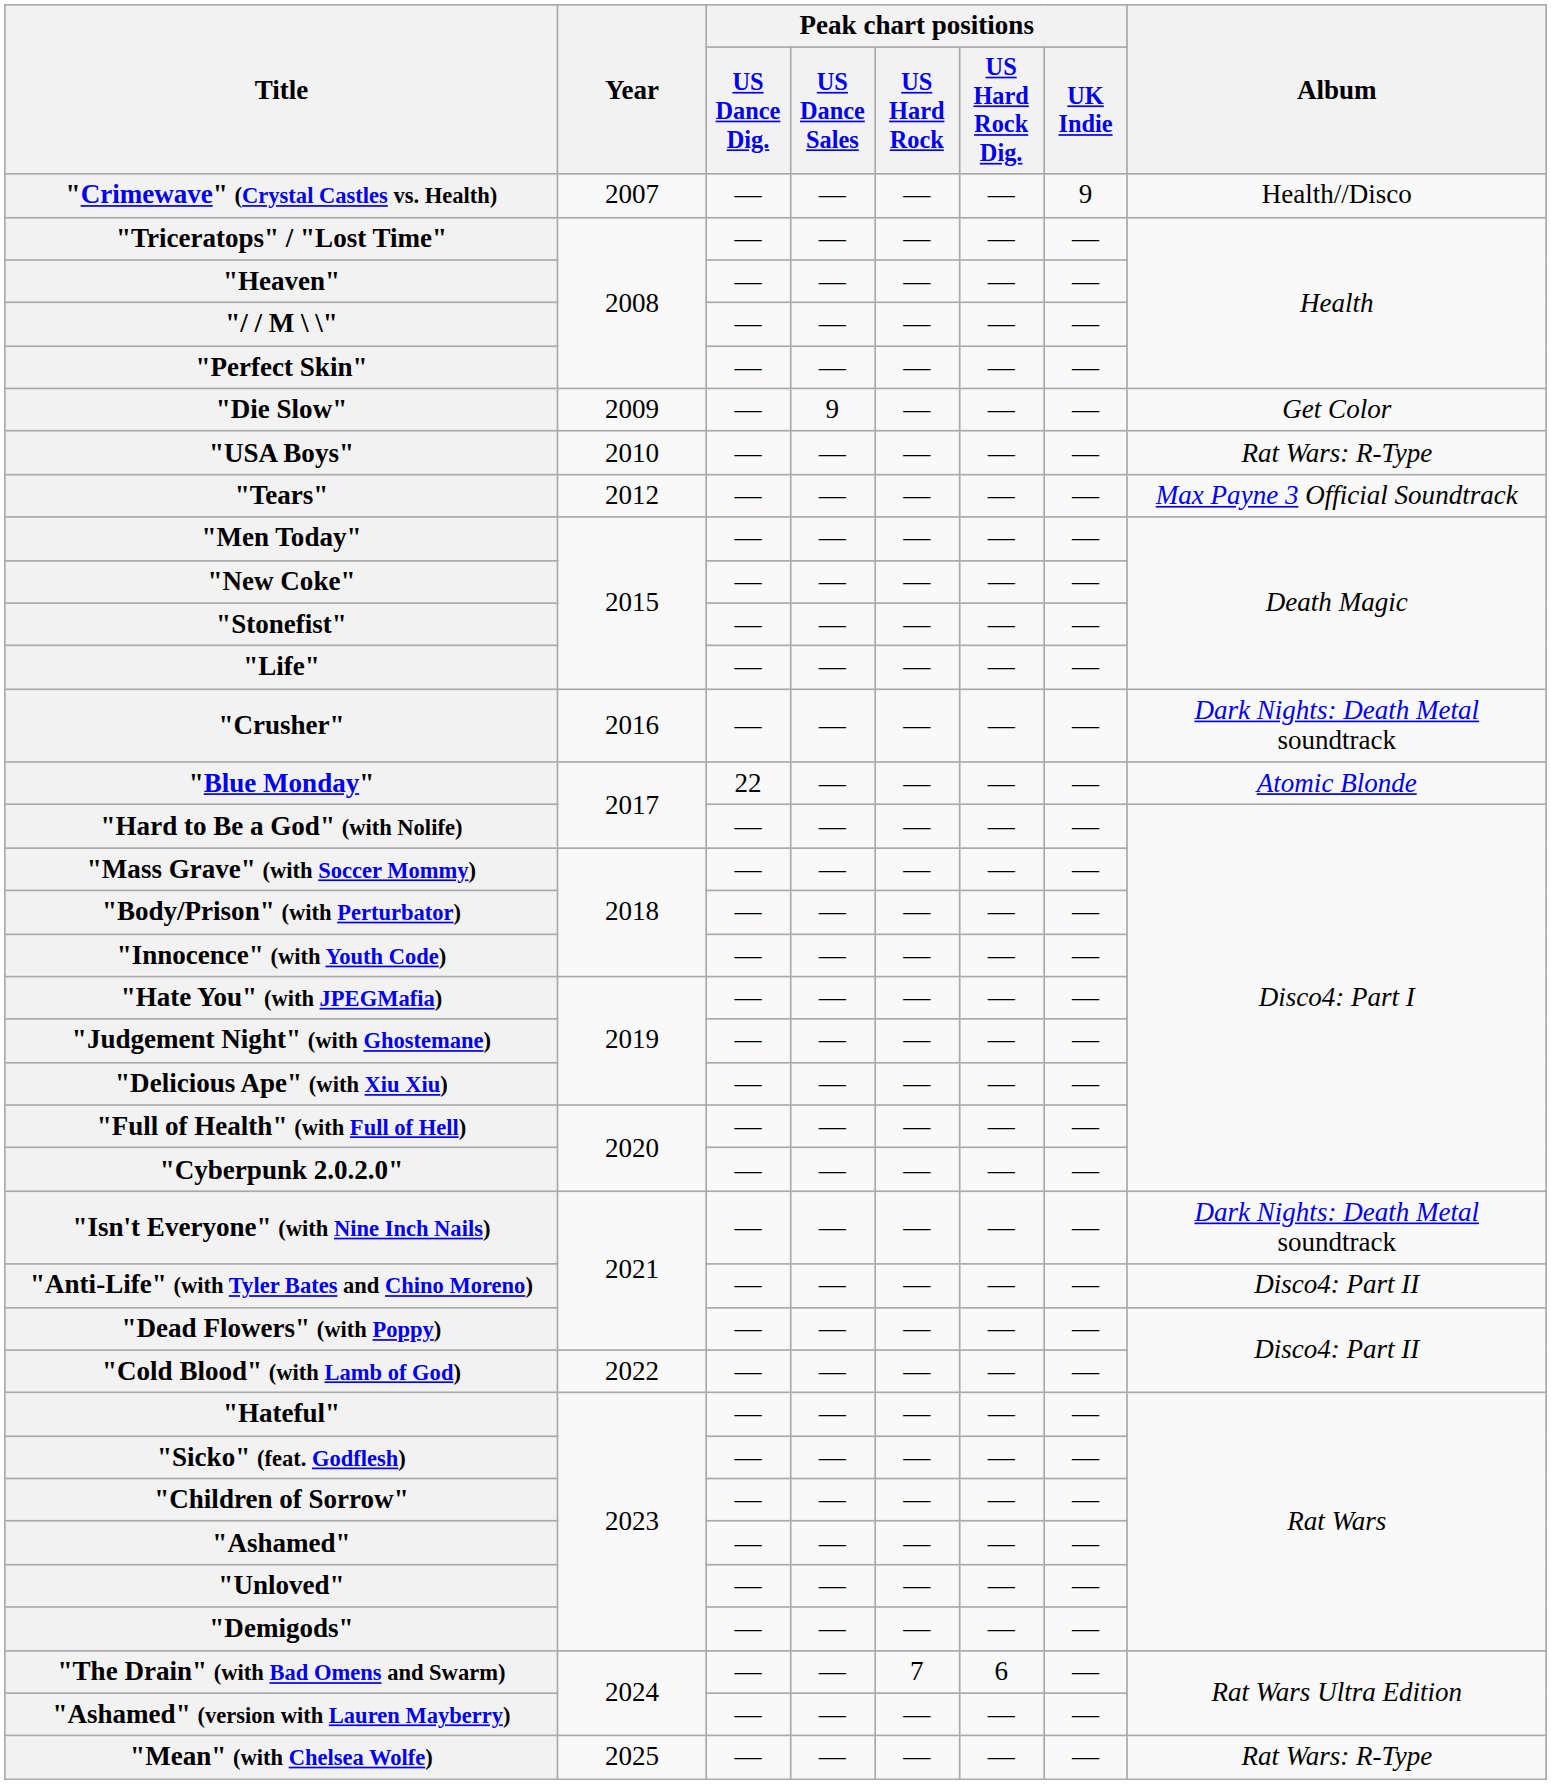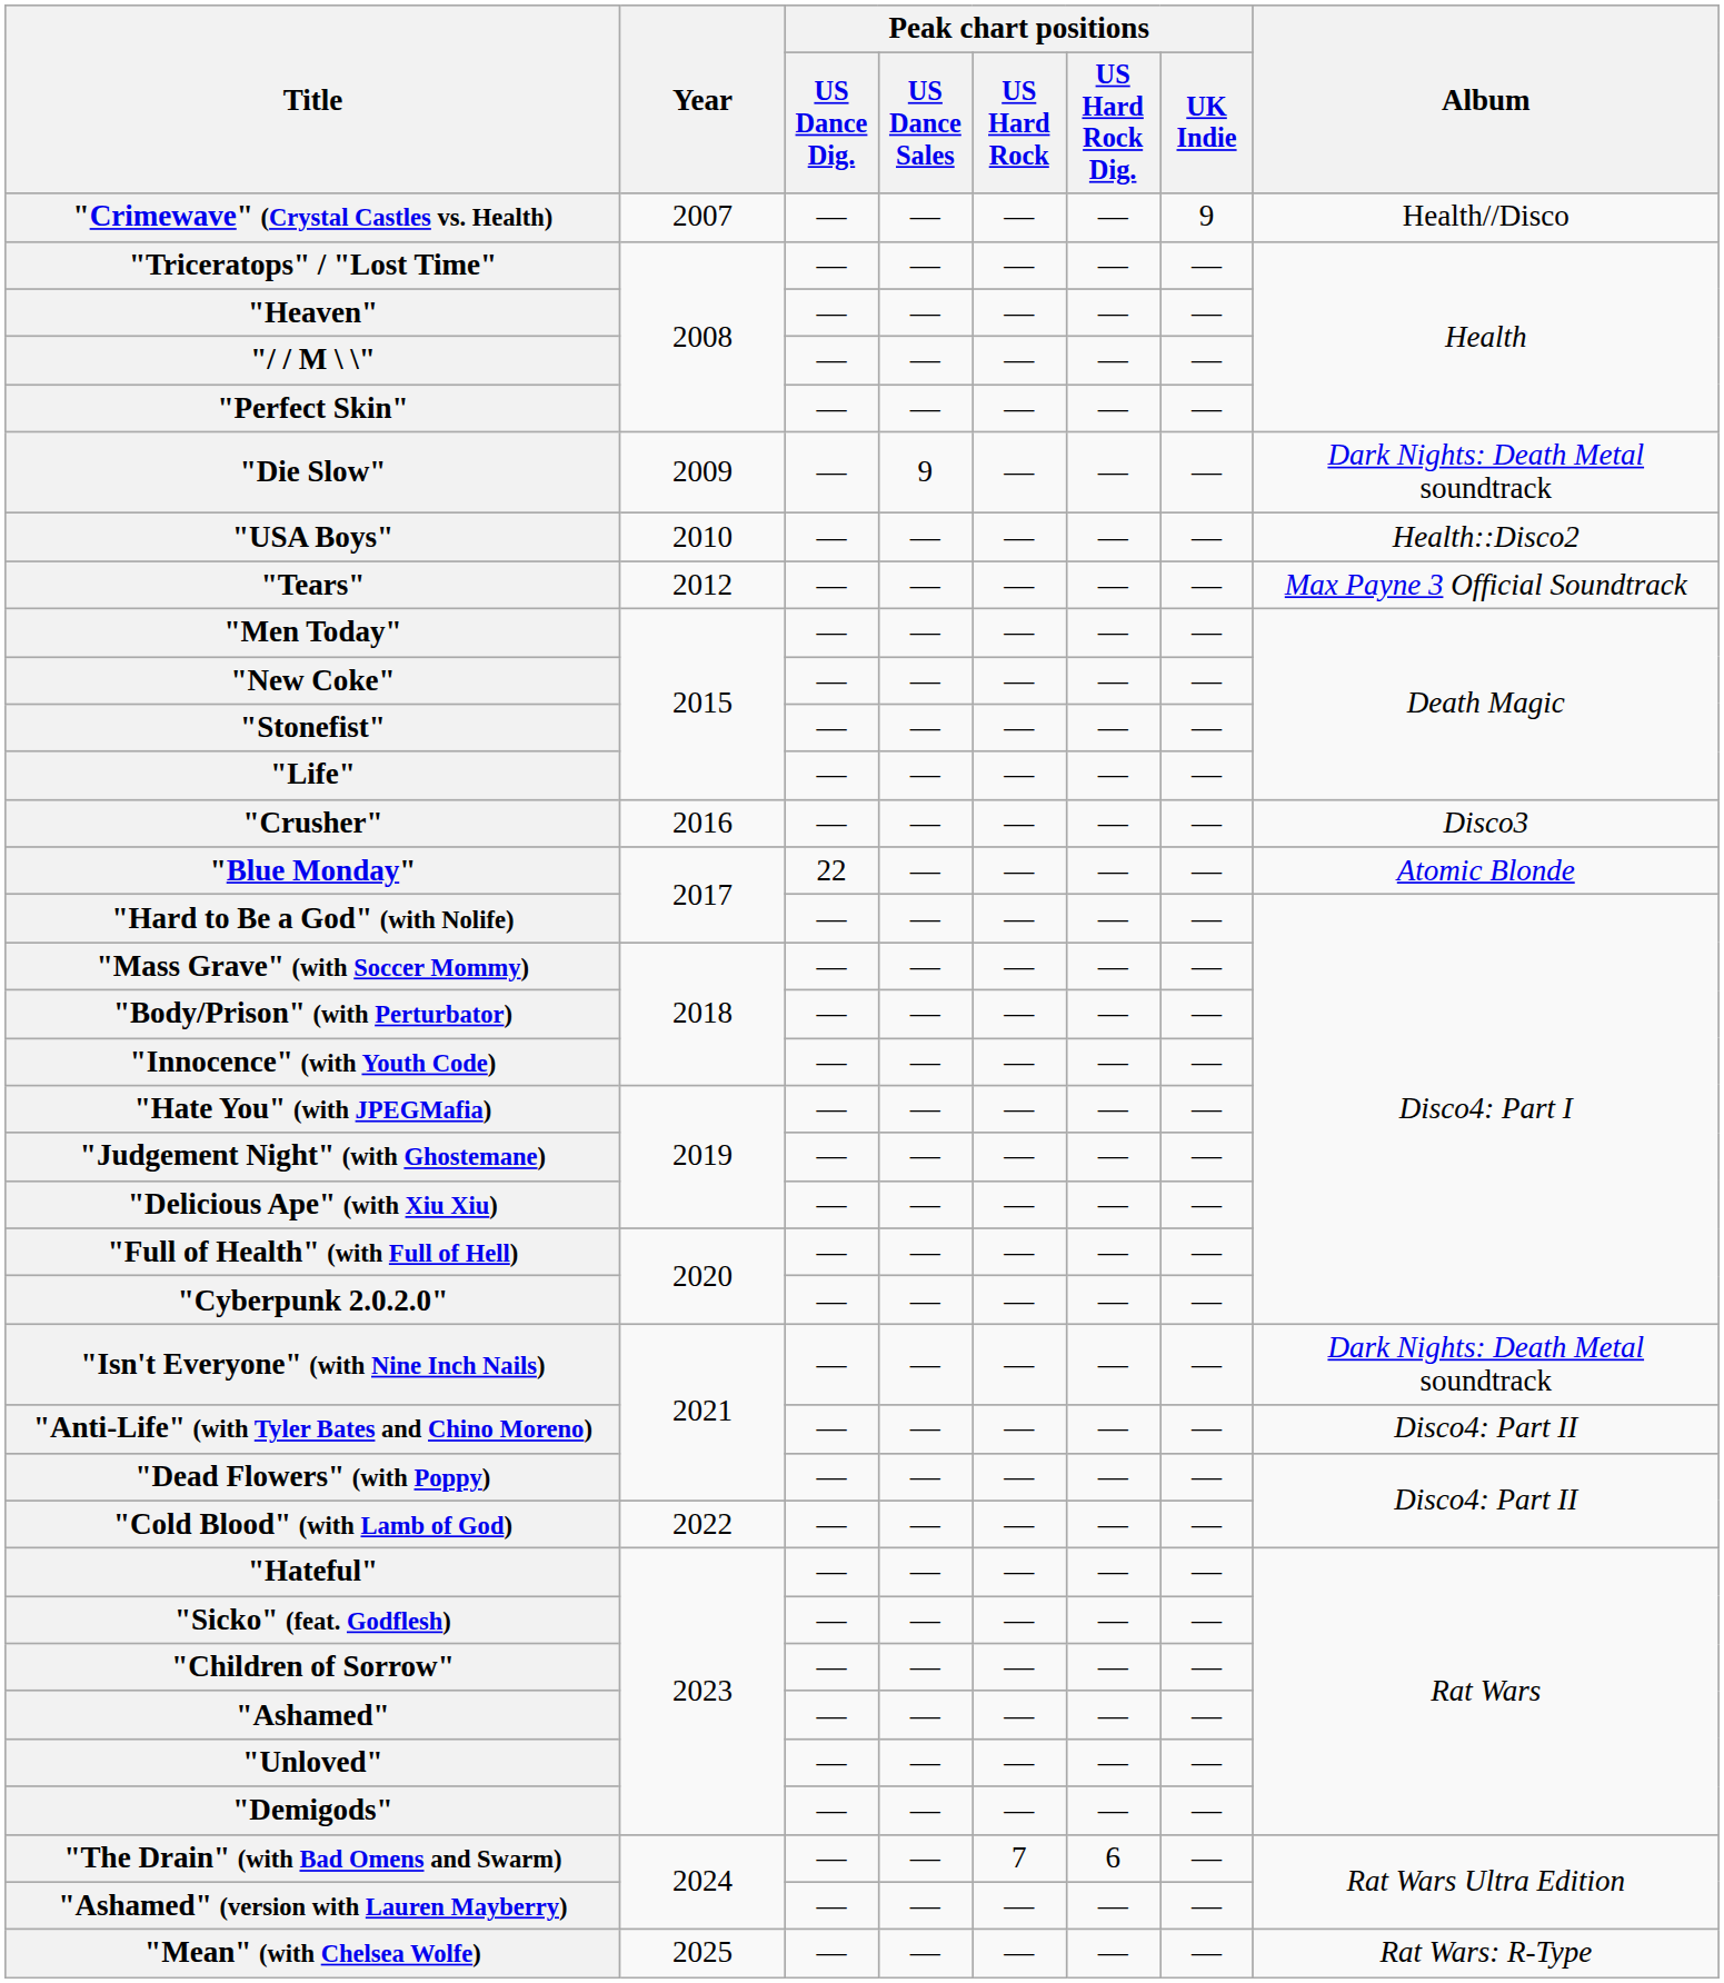"Die Slow" | Album: Get Color -> Dark Nights: Death Metal soundtrack
"USA Boys" | Album: Rat Wars: R-Type -> Health::Disco2
"Crusher" | Album: Dark Nights: Death Metal soundtrack -> Disco3
